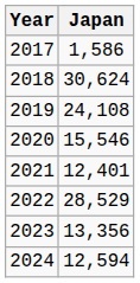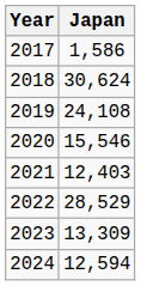2021 | Japan: 12,401 -> 12,403
2023 | Japan: 13,356 -> 13,309
